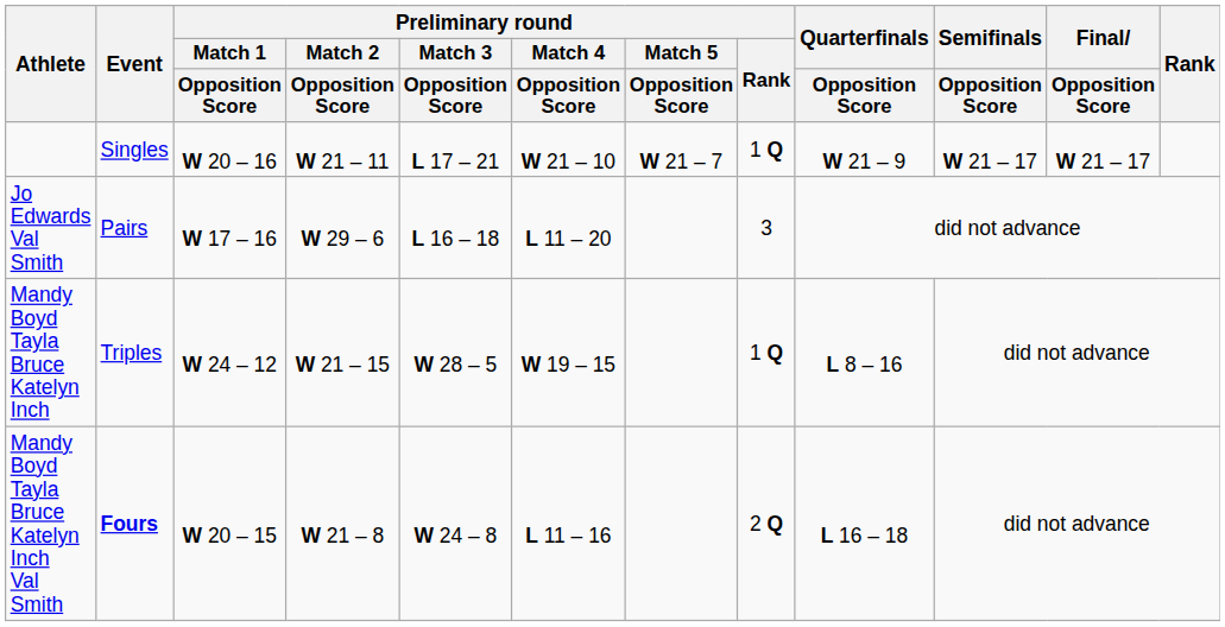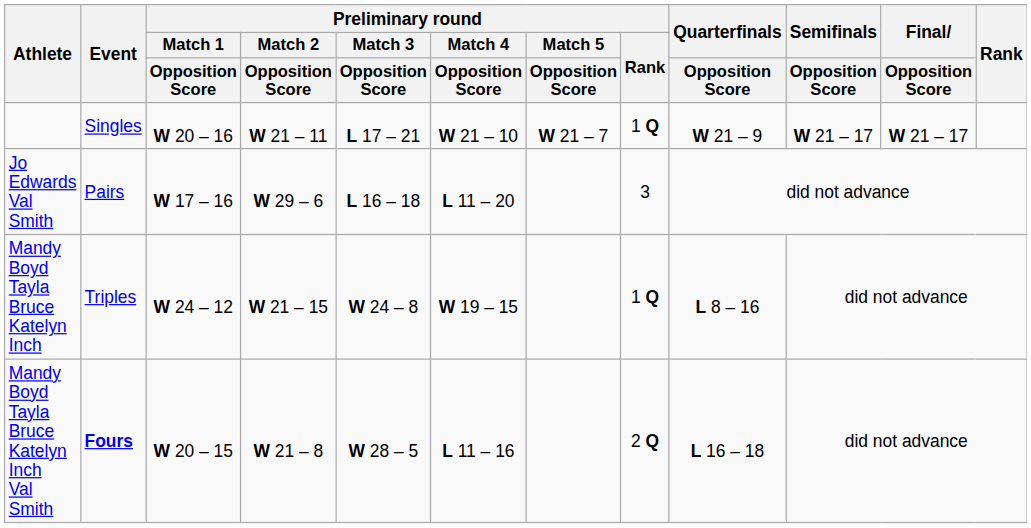Mandy Boyd Tayla Bruce Katelyn Inch | Preliminary round / Match 3 / Opposition Score: W 28 – 5 -> W 24 – 8
Mandy Boyd Tayla Bruce Katelyn Inch Val Smith | Preliminary round / Match 3 / Opposition Score: W 24 – 8 -> W 28 – 5
